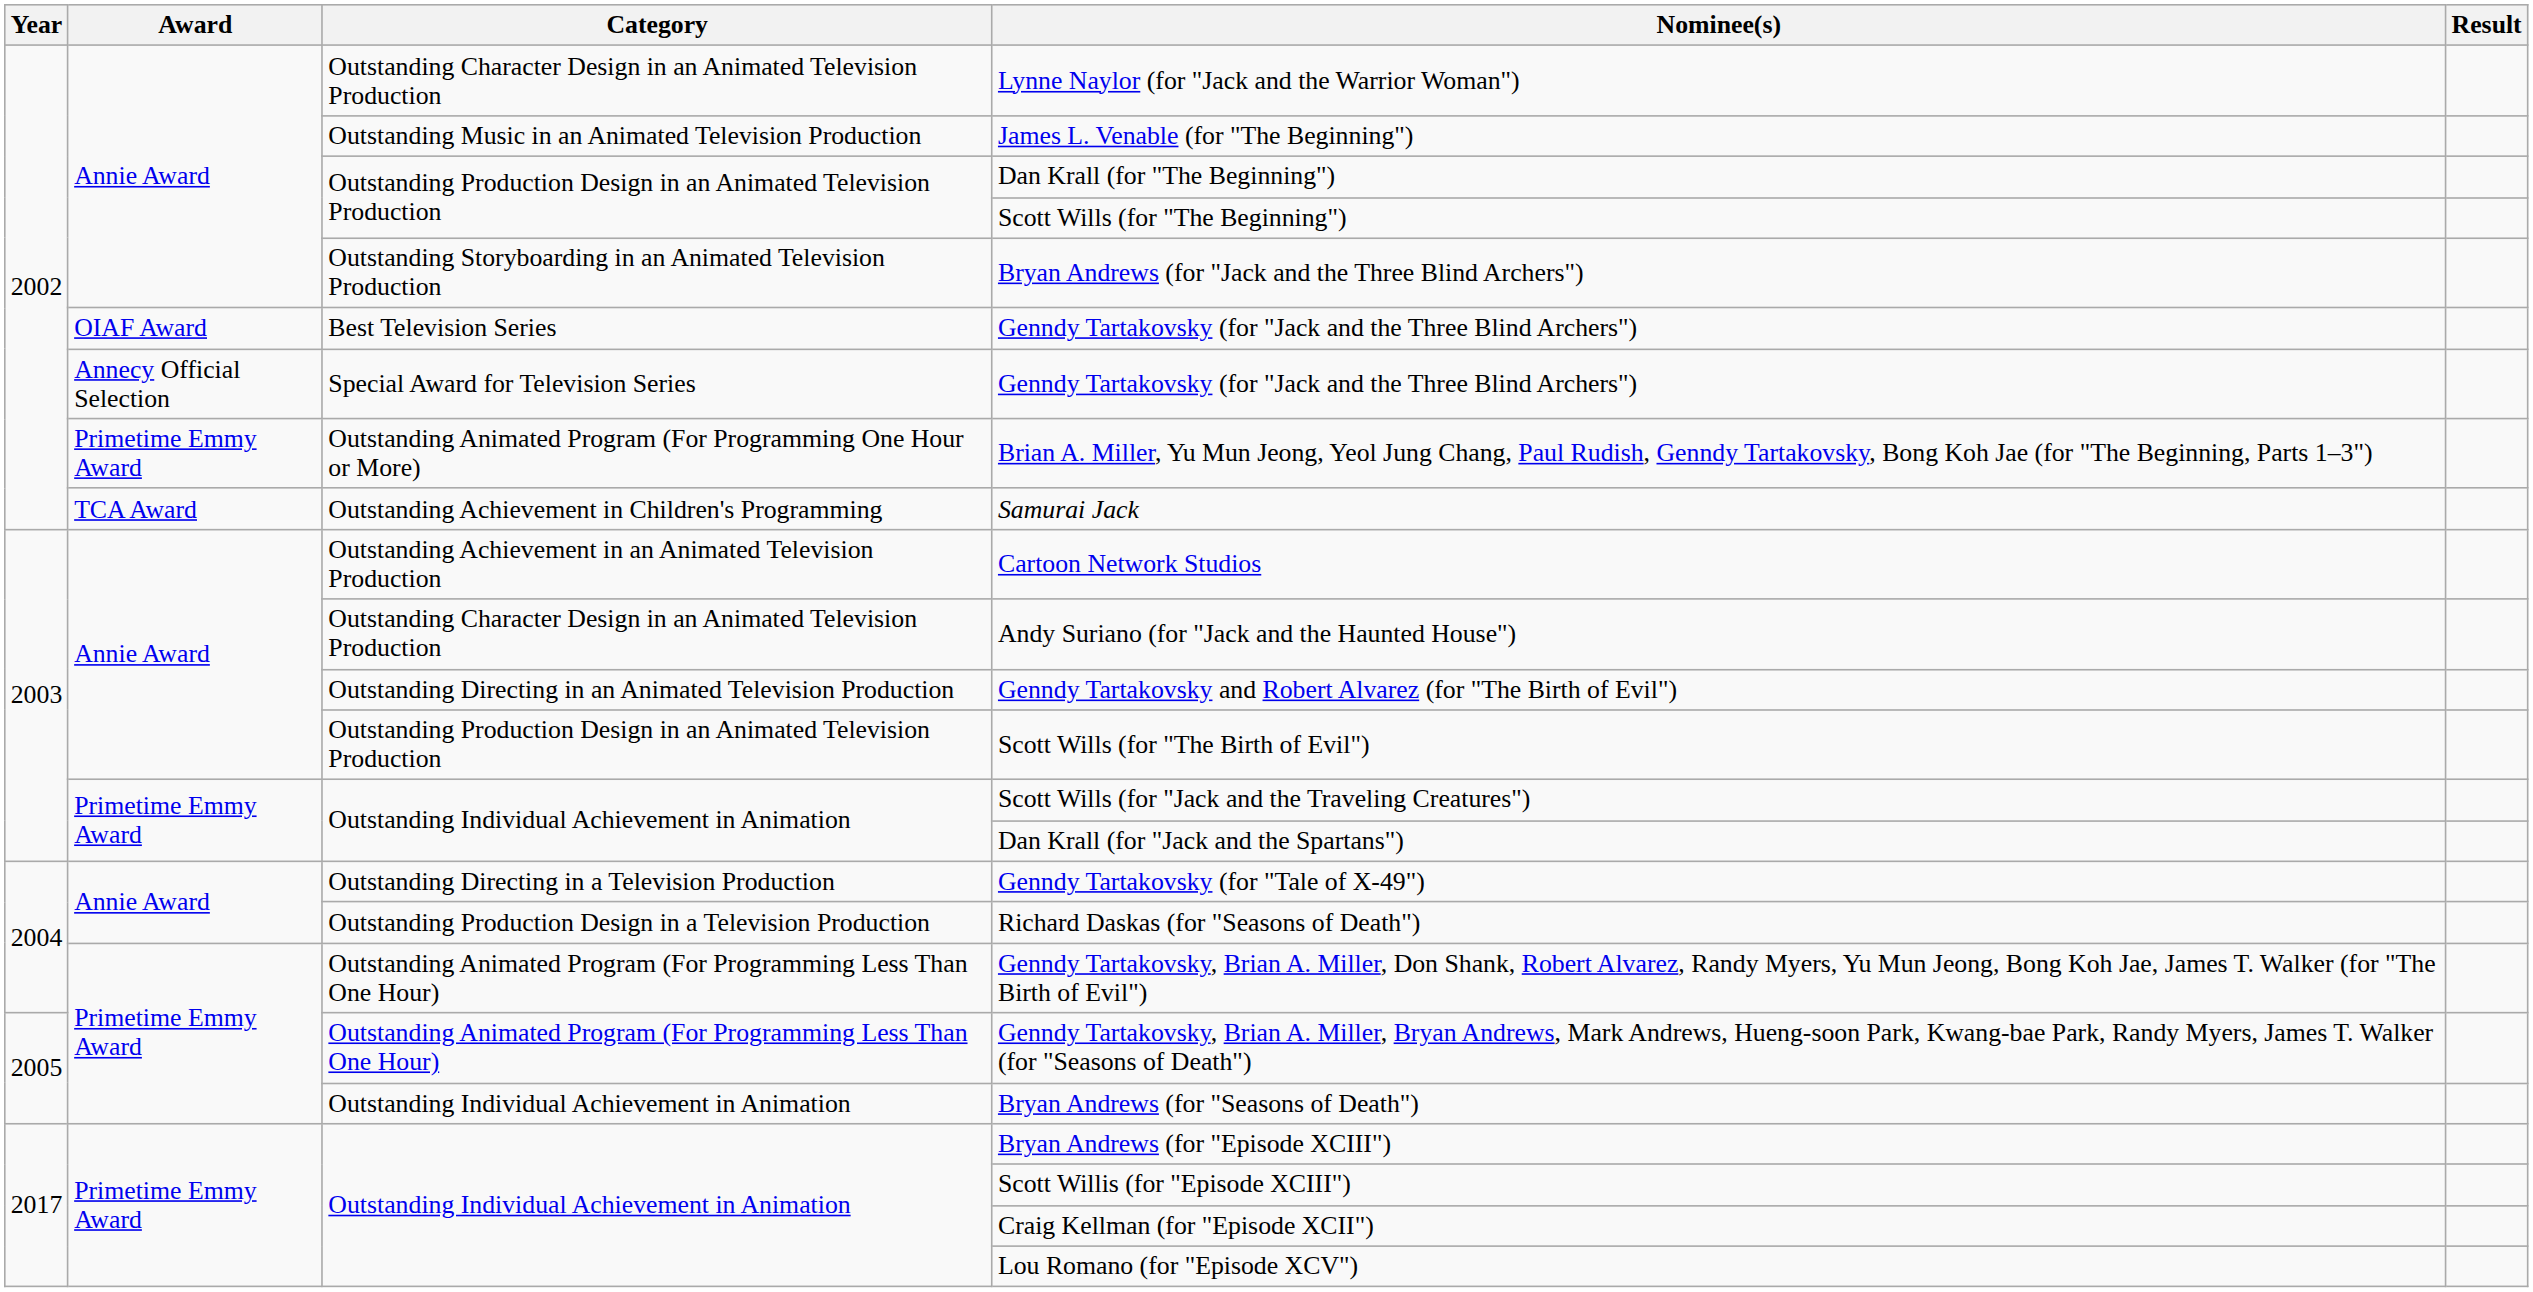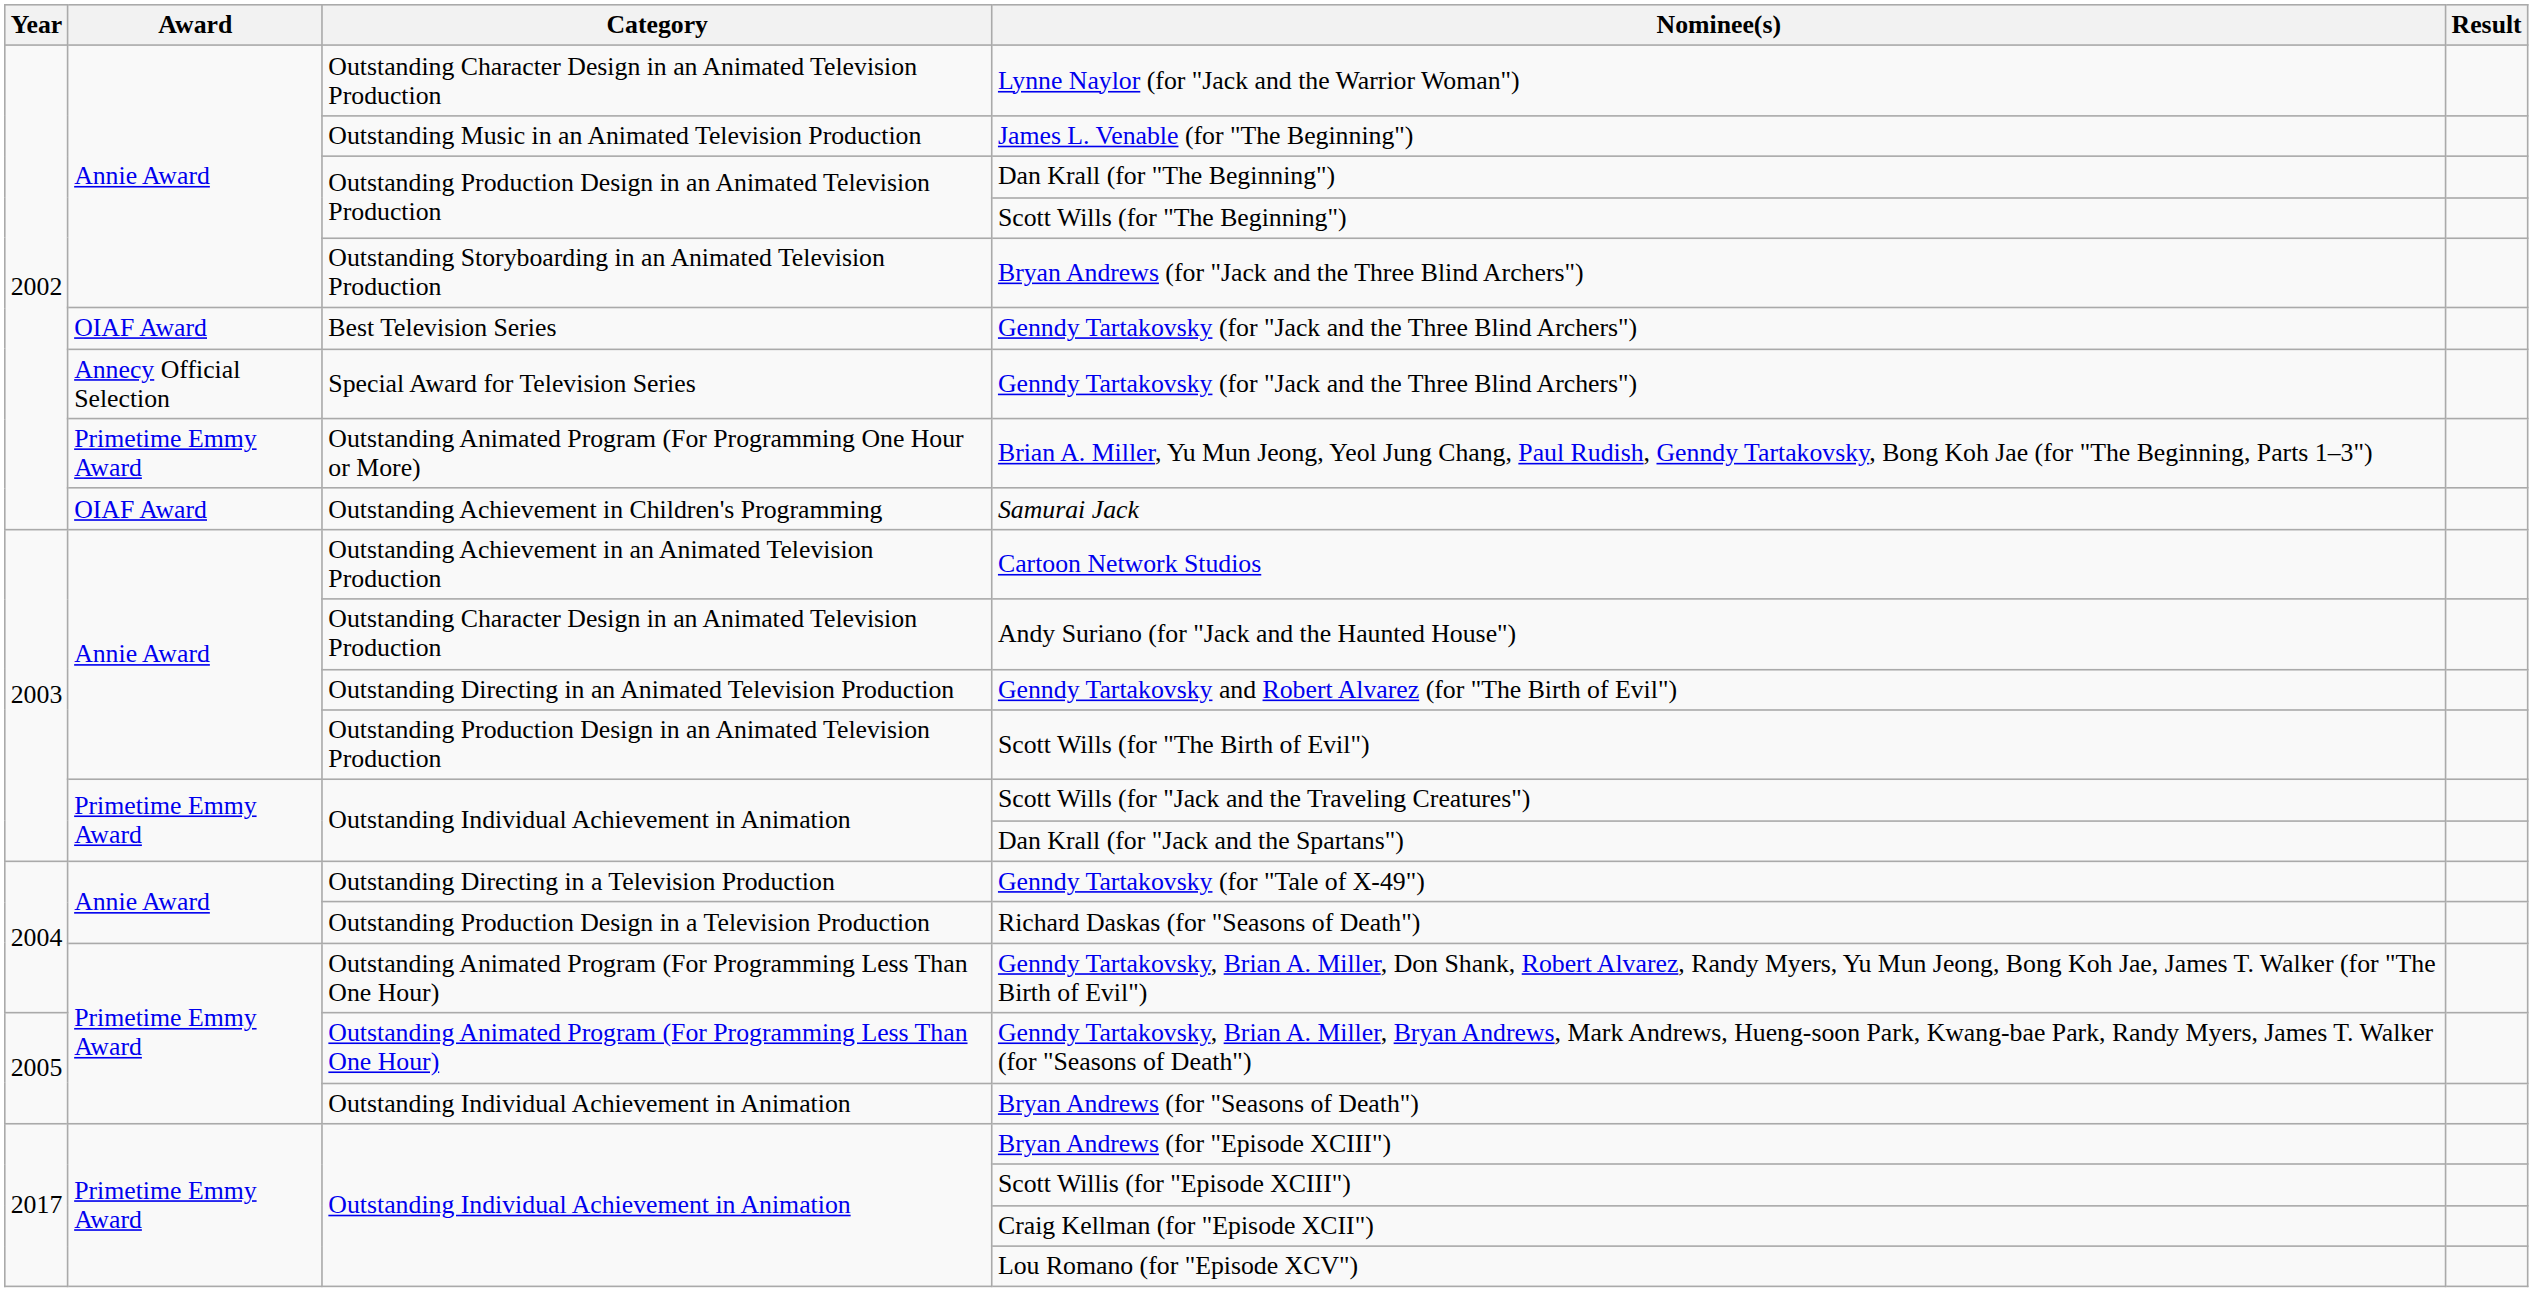Samurai Jack | Award: TCA Award -> OIAF Award
